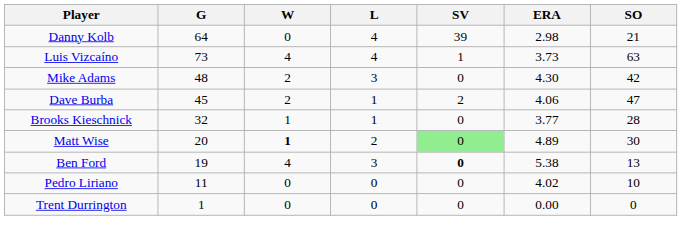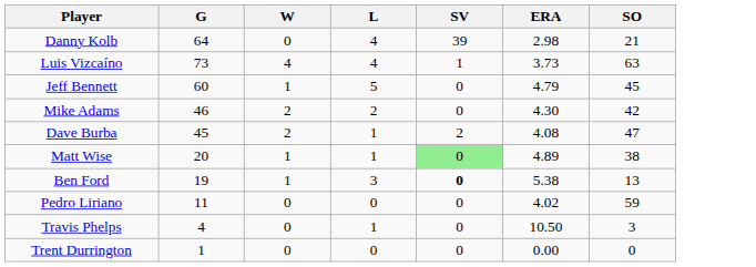+ row: Jeff Bennett | 60 | 1 | 5 | 0 | 4.79 | 45
Mike Adams | G: 48 -> 46
Mike Adams | L: 3 -> 2
Dave Burba | ERA: 4.06 -> 4.08
- row: Brooks Kieschnick | 32 | 1 | 1 | 0 | 3.77 | 28
Matt Wise | W: bold -> normal
Matt Wise | L: 2 -> 1
Matt Wise | SO: 30 -> 38
Ben Ford | W: 4 -> 1
Pedro Liriano | SO: 10 -> 59
+ row: Travis Phelps | 4 | 0 | 1 | 0 | 10.50 | 3
